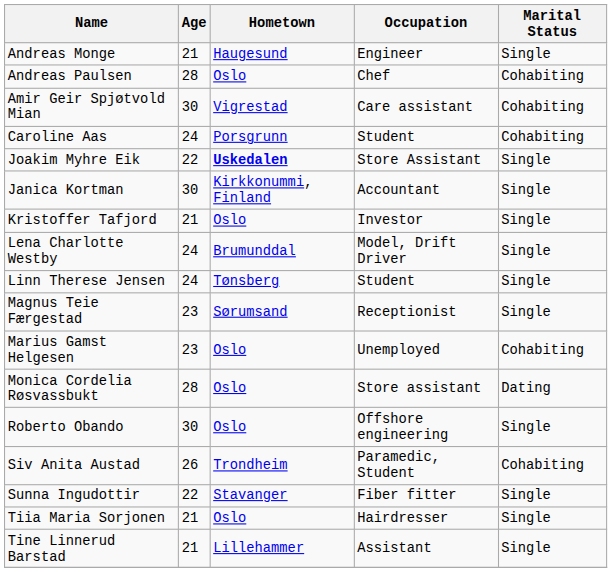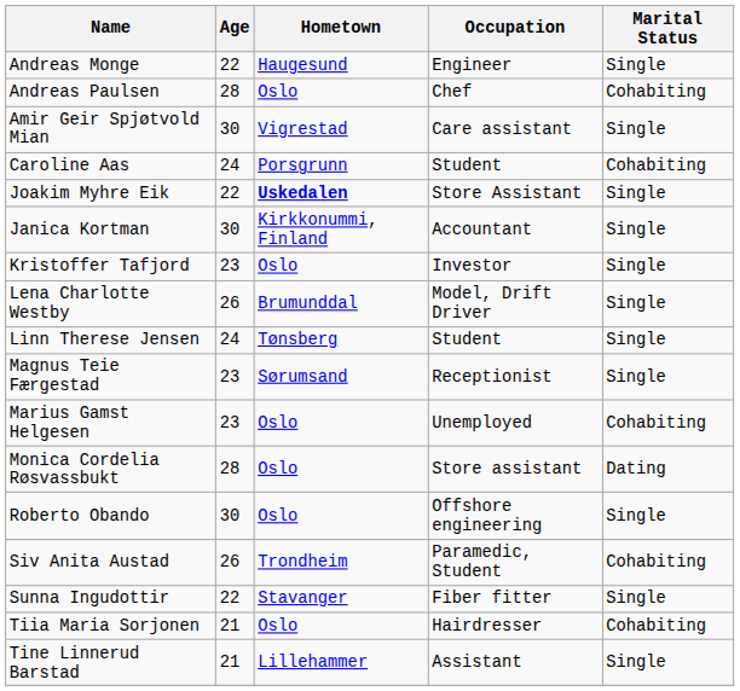Andreas Monge | Age: 21 -> 22
Amir Geir Spjøtvold Mian | Marital Status: Cohabiting -> Single
Kristoffer Tafjord | Age: 21 -> 23
Lena Charlotte Westby | Age: 24 -> 26
Tiia Maria Sorjonen | Marital Status: Single -> Cohabiting
